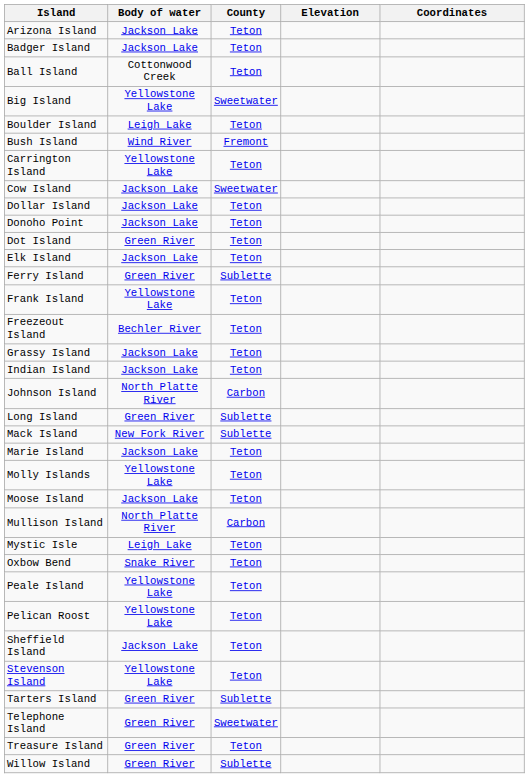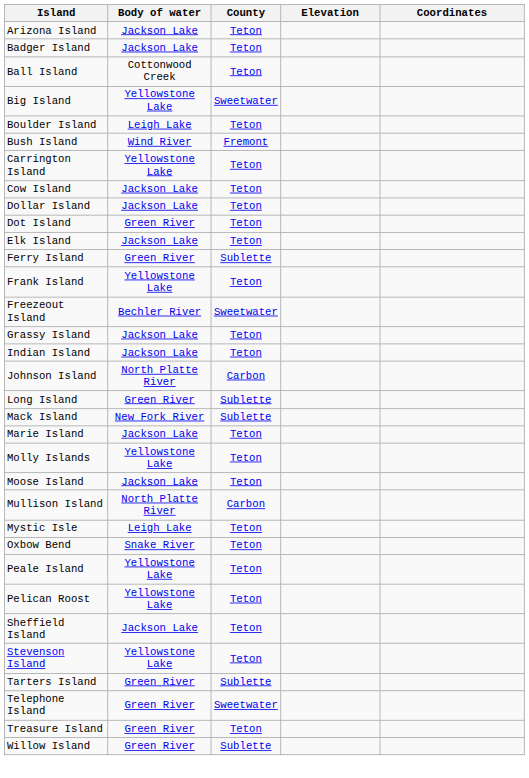Cow Island | County: Sweetwater -> Teton
- row: Donoho Point | Jackson Lake | Teton
Freezeout Island | County: Teton -> Sweetwater
